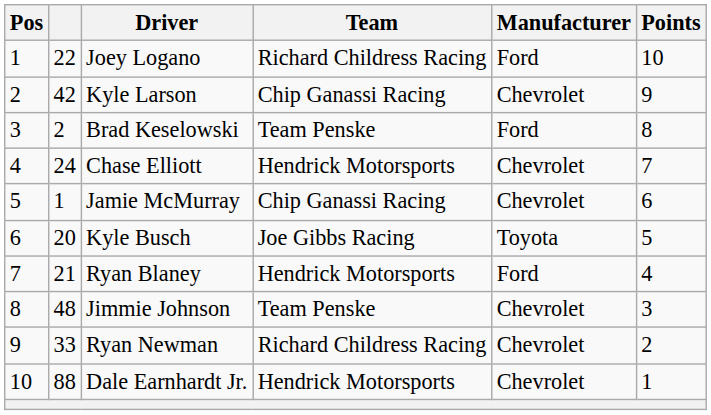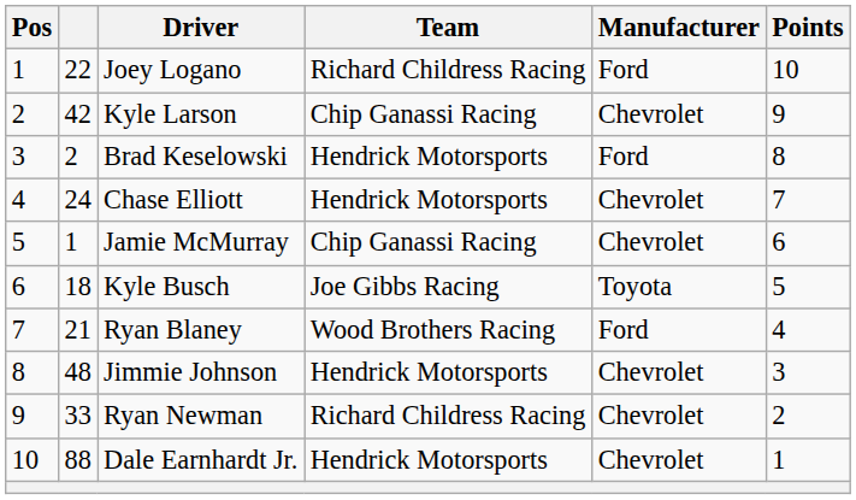Brad Keselowski | Team: Team Penske -> Hendrick Motorsports
Kyle Busch | column 2: 20 -> 18
Ryan Blaney | Team: Hendrick Motorsports -> Wood Brothers Racing
Jimmie Johnson | Team: Team Penske -> Hendrick Motorsports
